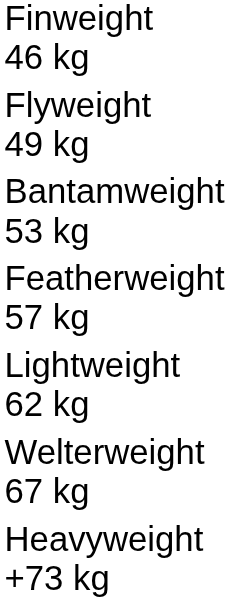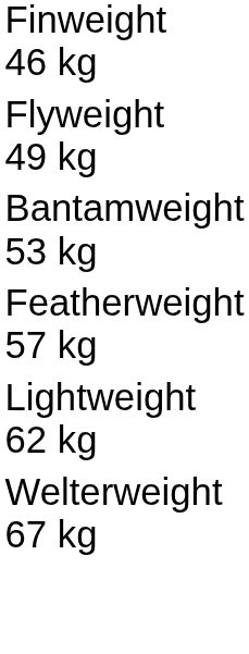- row: Heavyweight +73 kg
